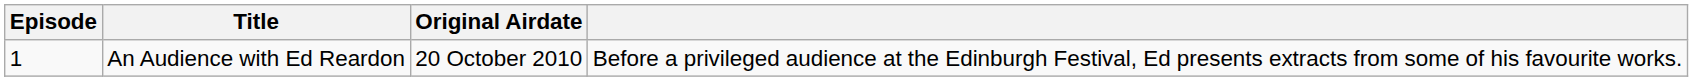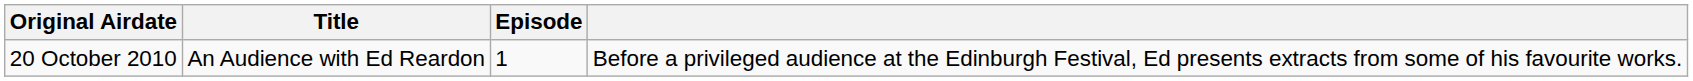columns swapped: Episode <-> Original Airdate
